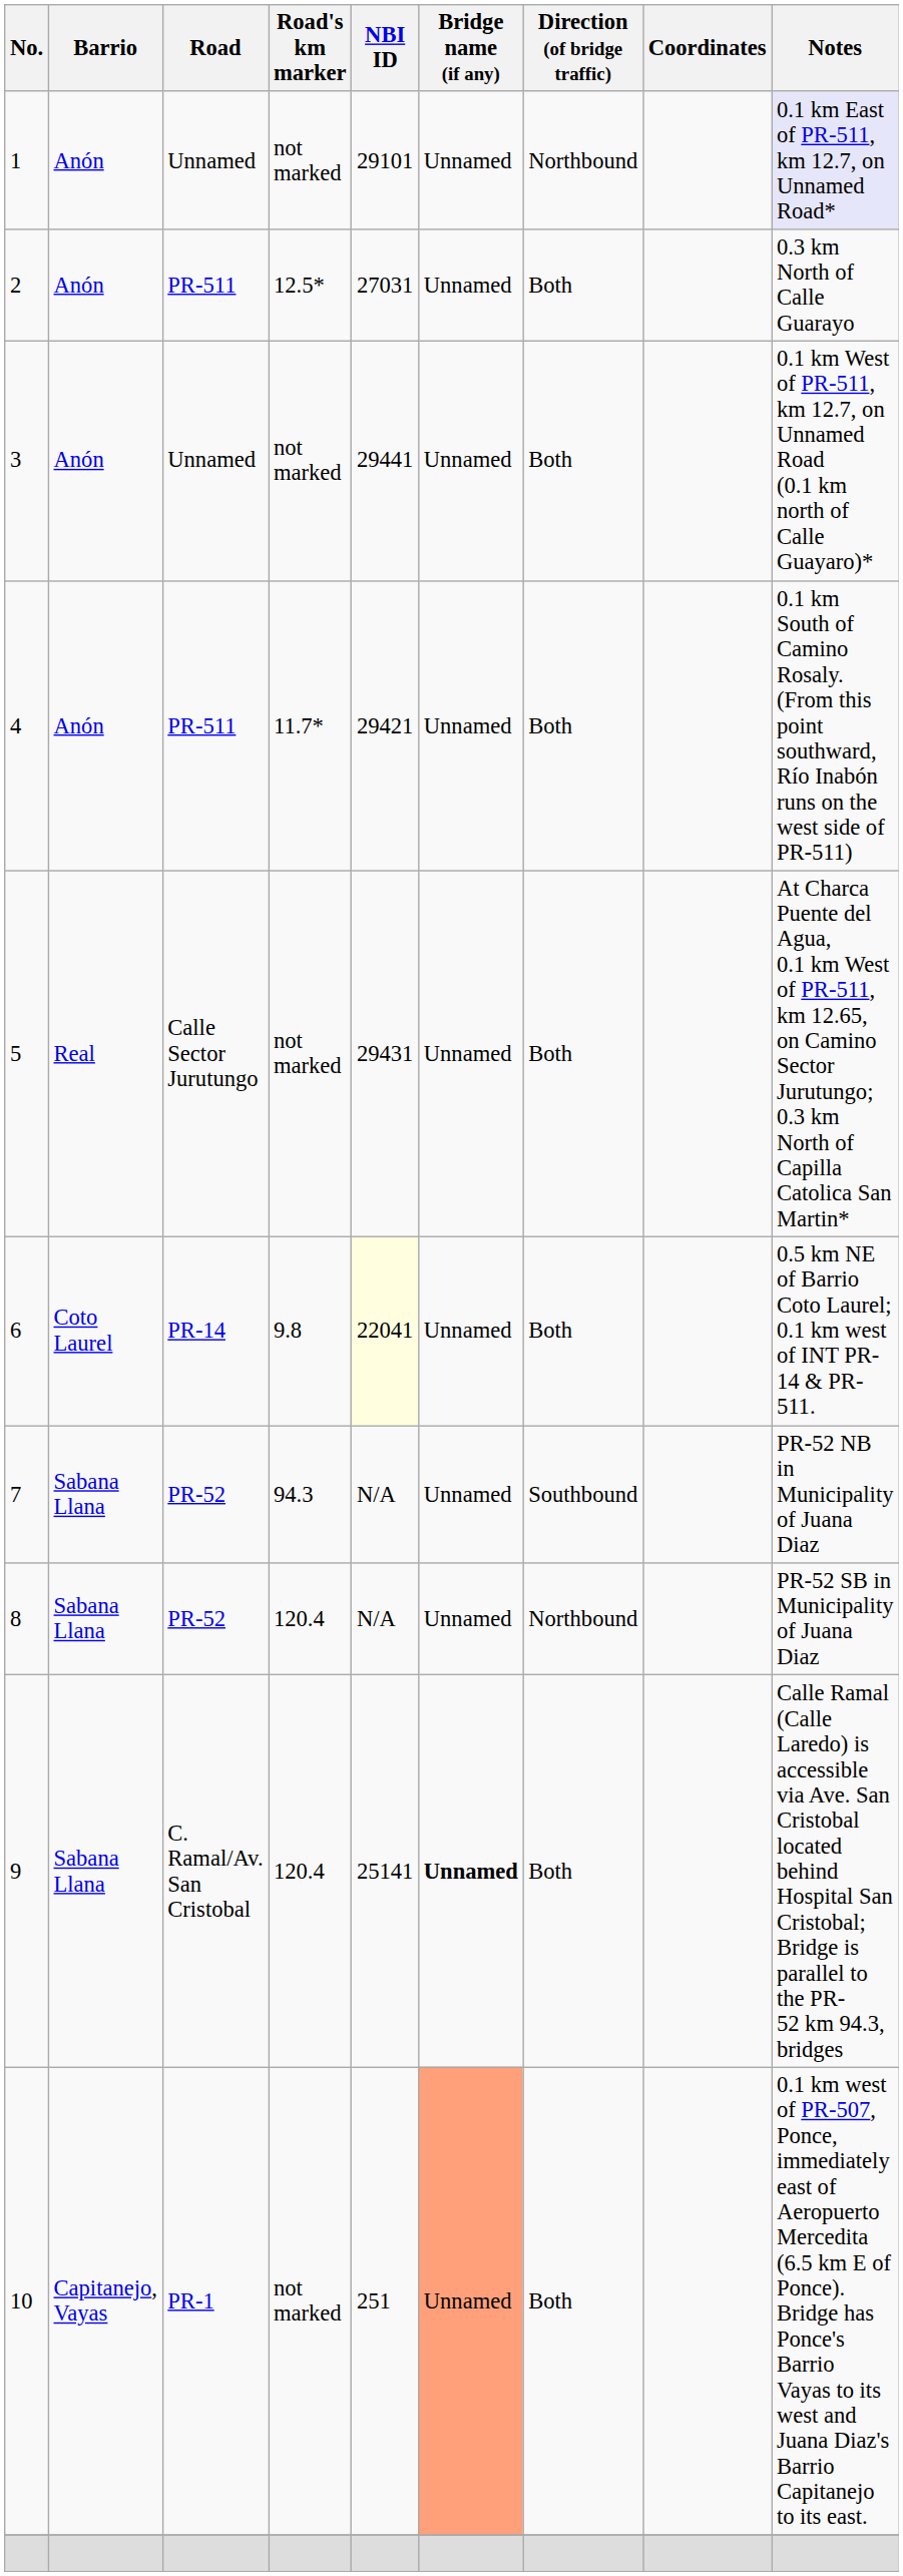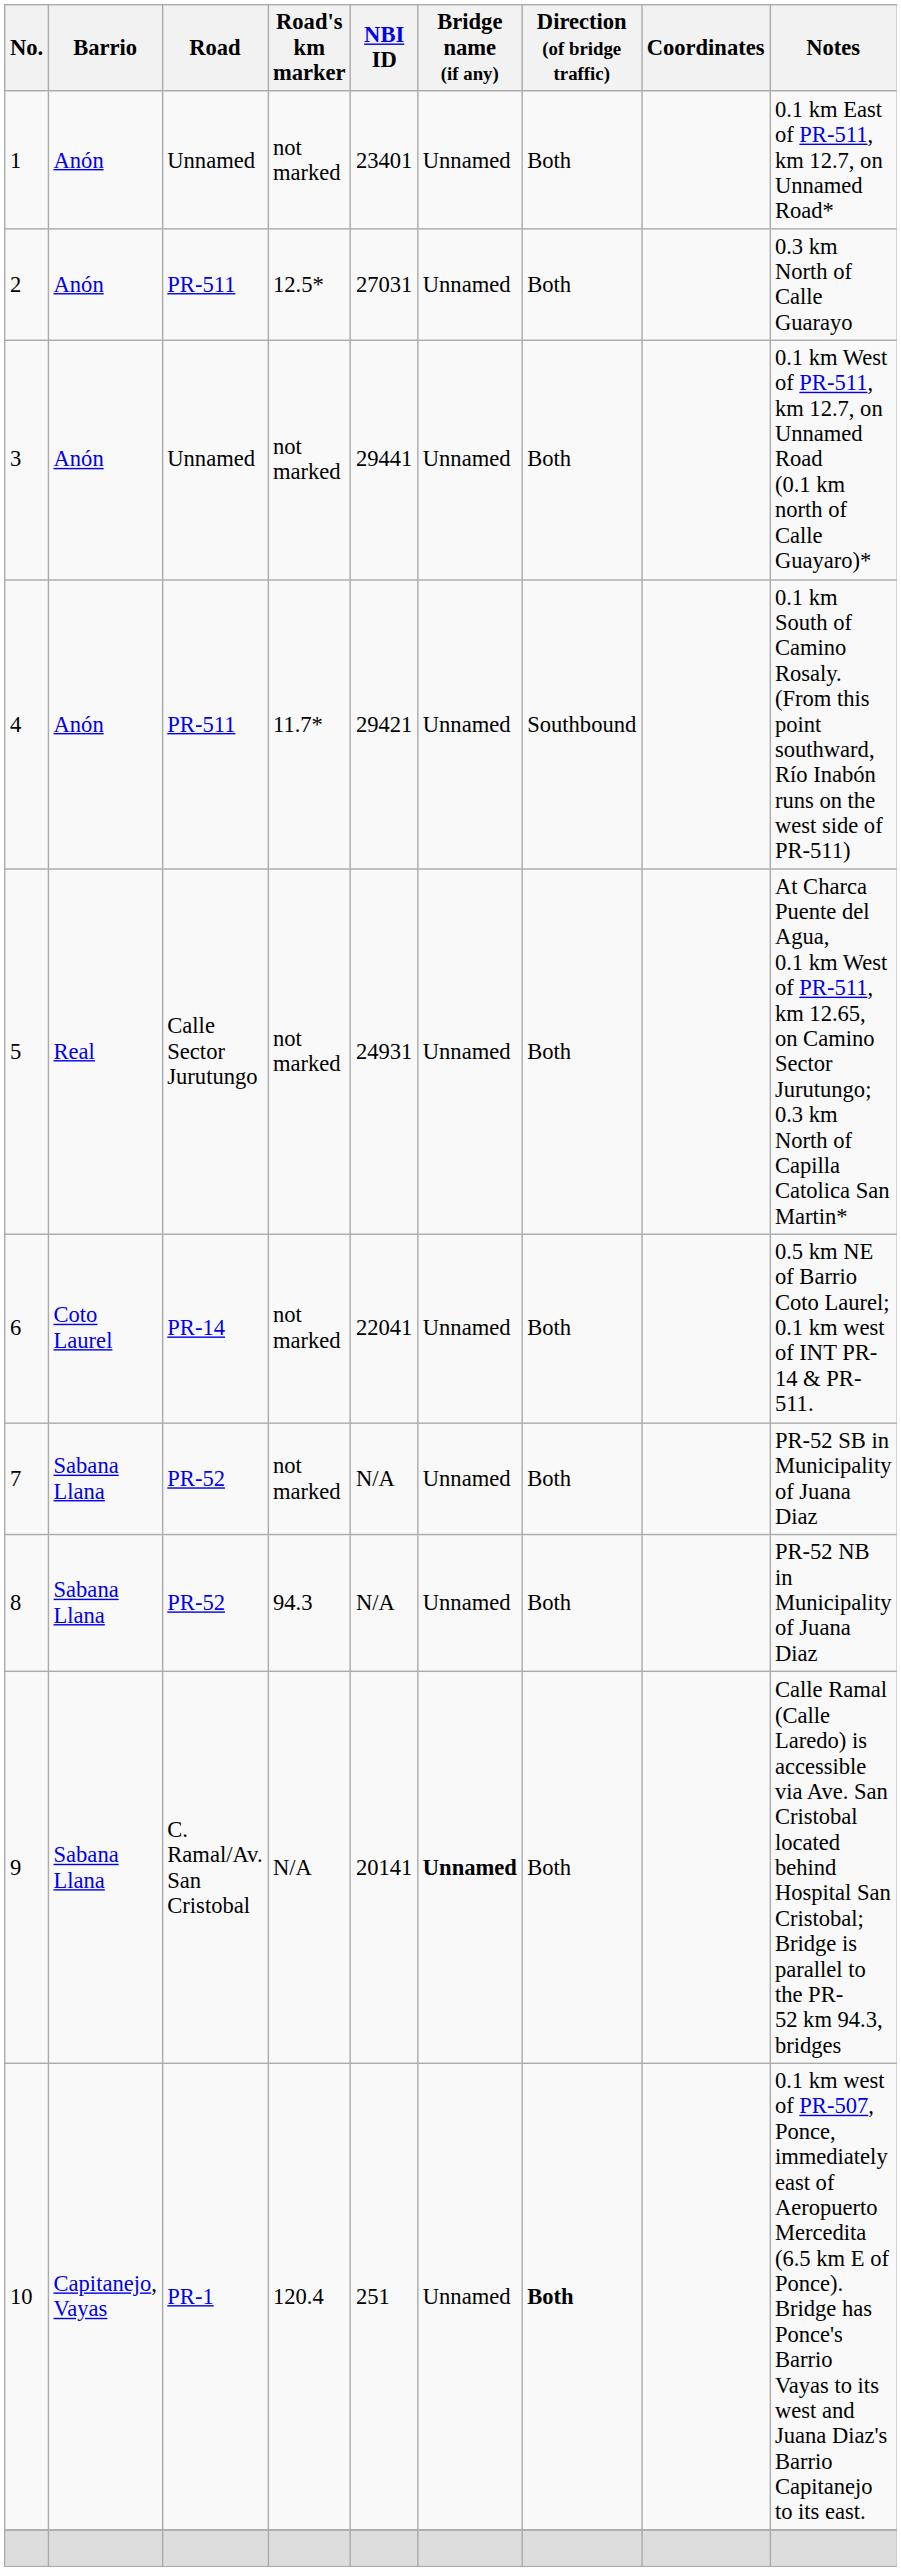1 | NBI ID: 29101 -> 23401
1 | Direction (of bridge traffic): Northbound -> Both
1 | Notes: lavender background -> no background
4 | Direction (of bridge traffic): Both -> Southbound
5 | NBI ID: 29431 -> 24931
6 | Road's km marker: 9.8 -> not marked
6 | NBI ID: lightyellow background -> no background
7 | Road's km marker: 94.3 -> not marked
7 | Direction (of bridge traffic): Southbound -> Both
7 | Notes: PR-52 NB in Municipality of Juana Diaz -> PR-52 SB in Municipality of Juana Diaz
8 | Road's km marker: 120.4 -> 94.3
8 | Direction (of bridge traffic): Northbound -> Both
8 | Notes: PR-52 SB in Municipality of Juana Diaz -> PR-52 NB in Municipality of Juana Diaz
9 | Road's km marker: 120.4 -> N/A
9 | NBI ID: 25141 -> 20141
10 | Road's km marker: not marked -> 120.4
10 | Bridge name (if any): lightsalmon background -> no background
10 | Direction (of bridge traffic): normal -> bold
